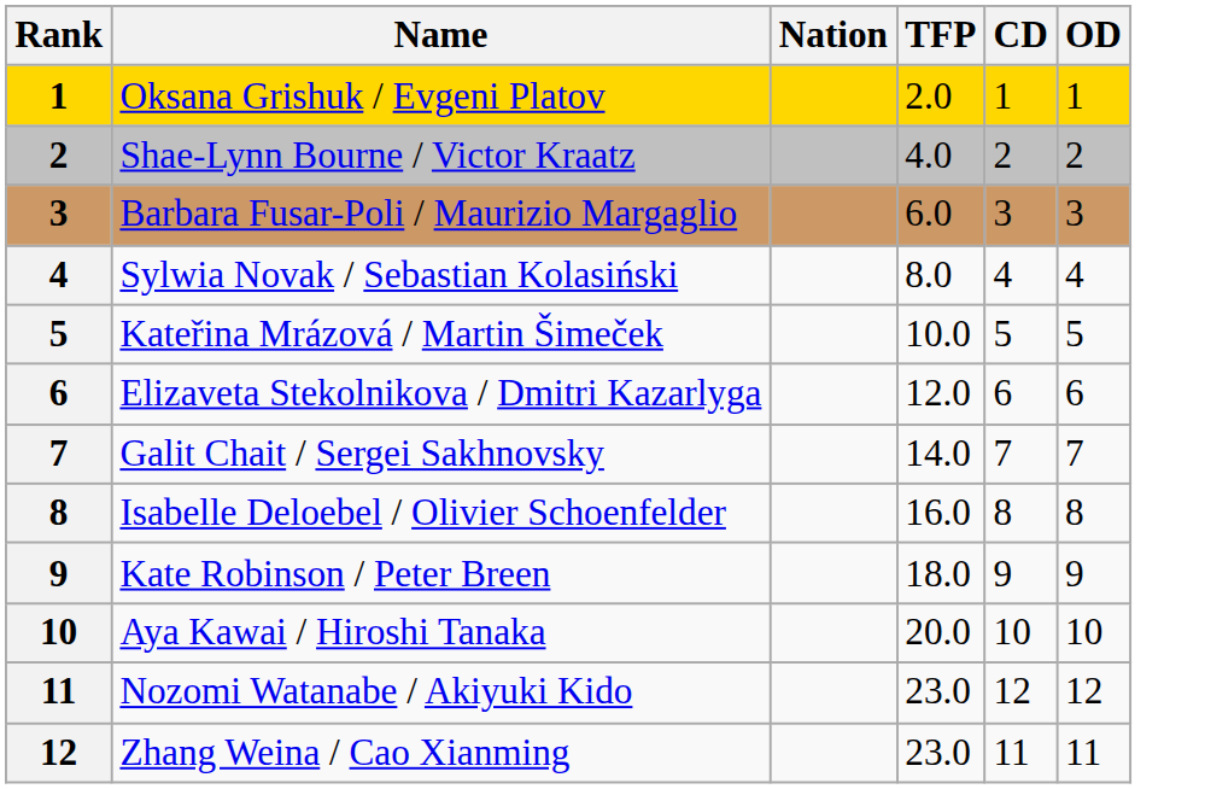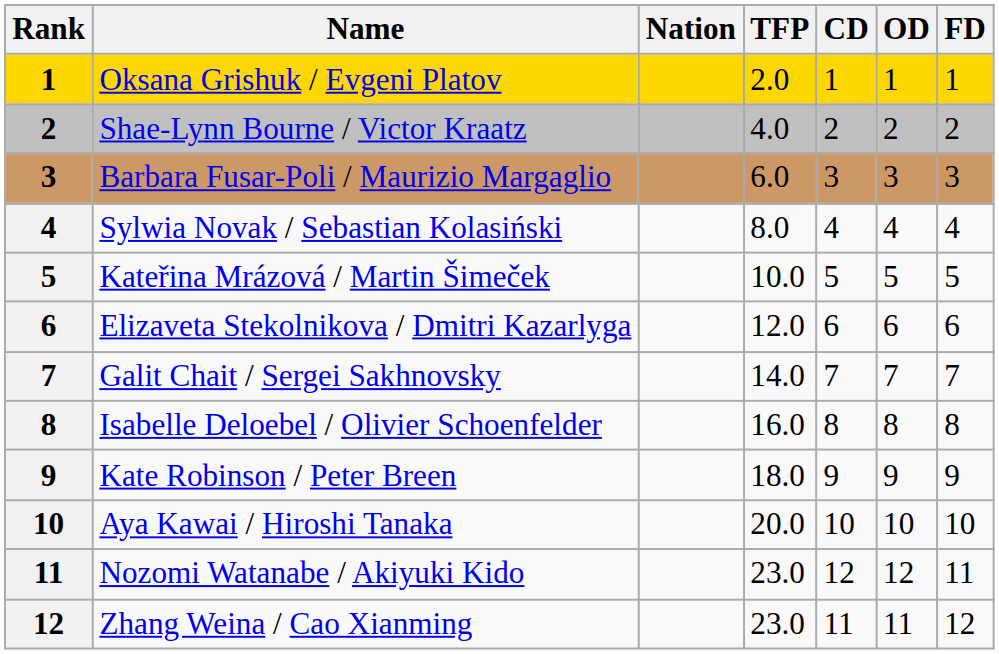+ column: FD | 1 | 2 | 3 | 4 | 5 | 6 | 7 | 8 | 9 | 10 | 11 | 12
